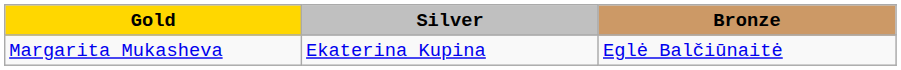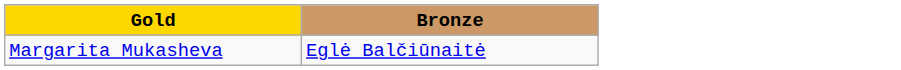- column: Silver | Ekaterina Kupina
